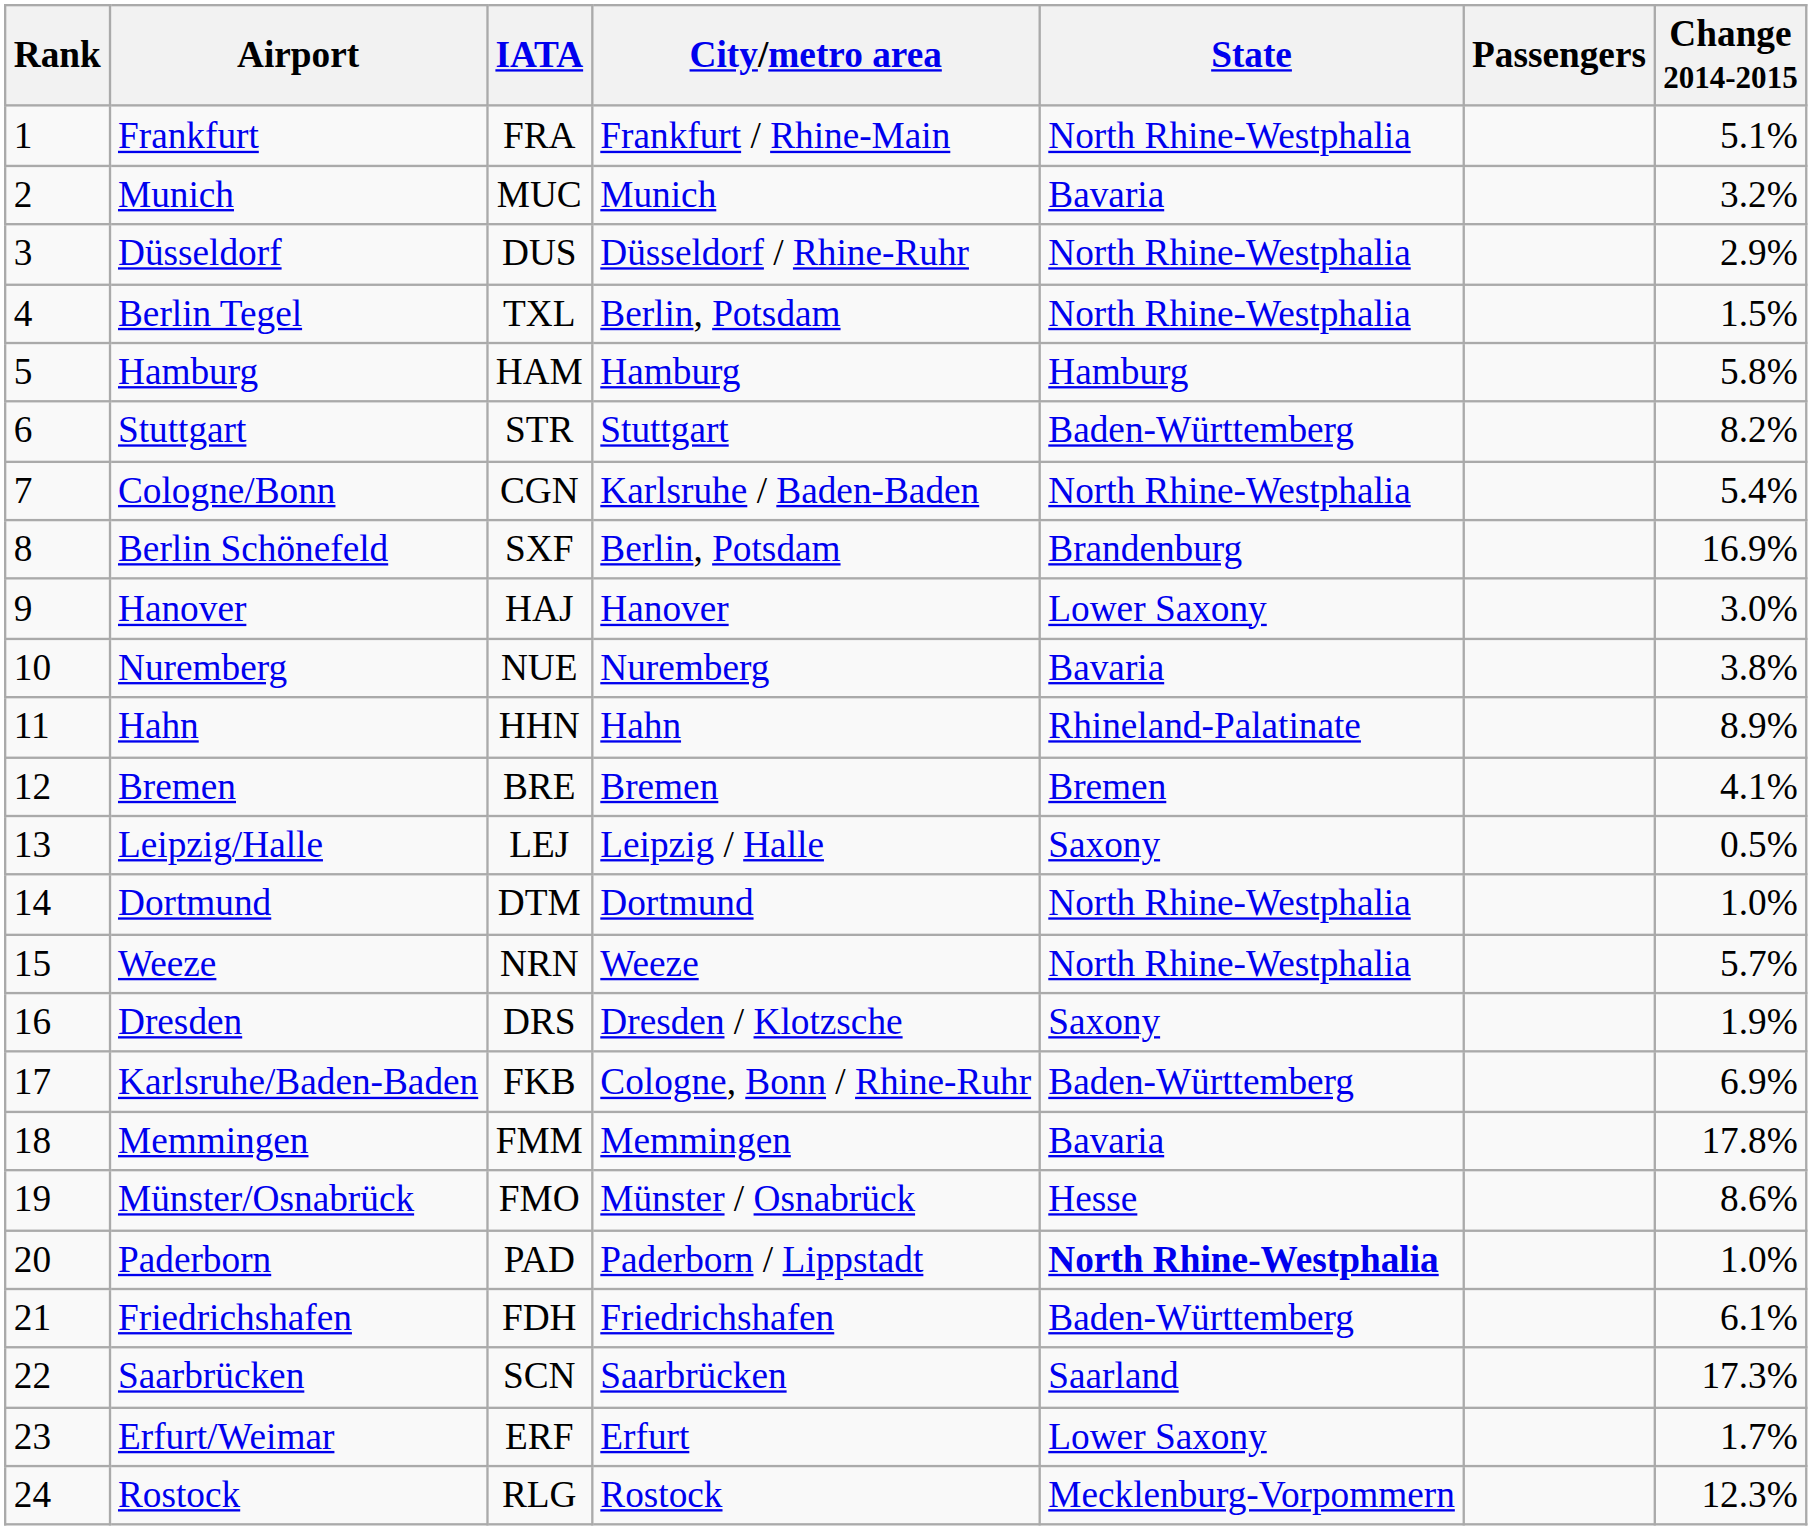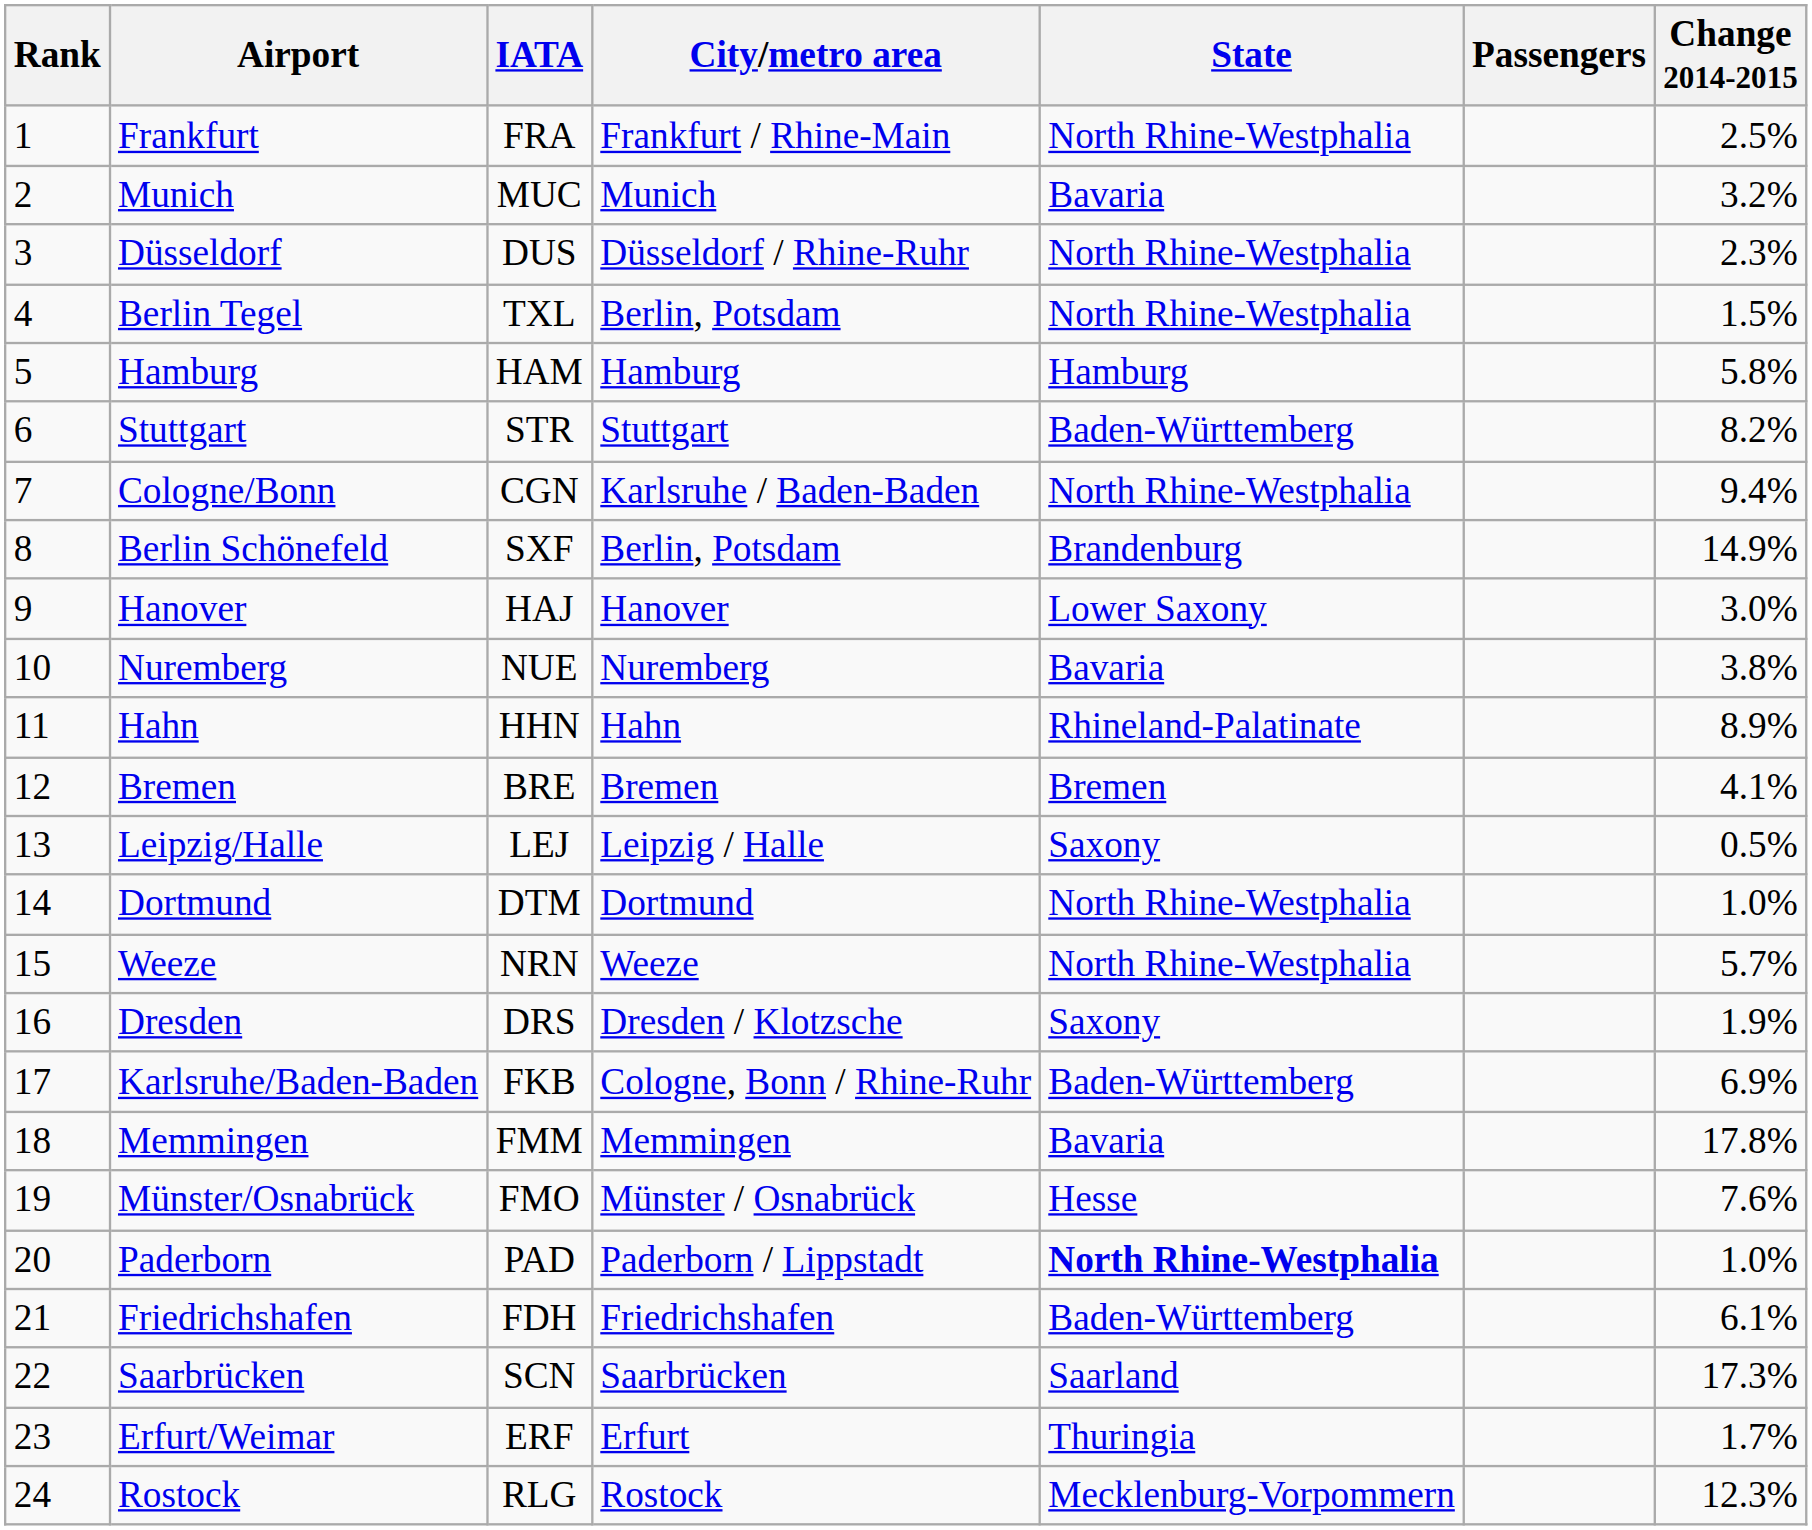Frankfurt | Change 2014-2015: 5.1% -> 2.5%
Düsseldorf | Change 2014-2015: 2.9% -> 2.3%
Cologne/Bonn | Change 2014-2015: 5.4% -> 9.4%
Berlin Schönefeld | Change 2014-2015: 16.9% -> 14.9%
Münster/Osnabrück | Change 2014-2015: 8.6% -> 7.6%
Erfurt/Weimar | State: Lower Saxony -> Thuringia
